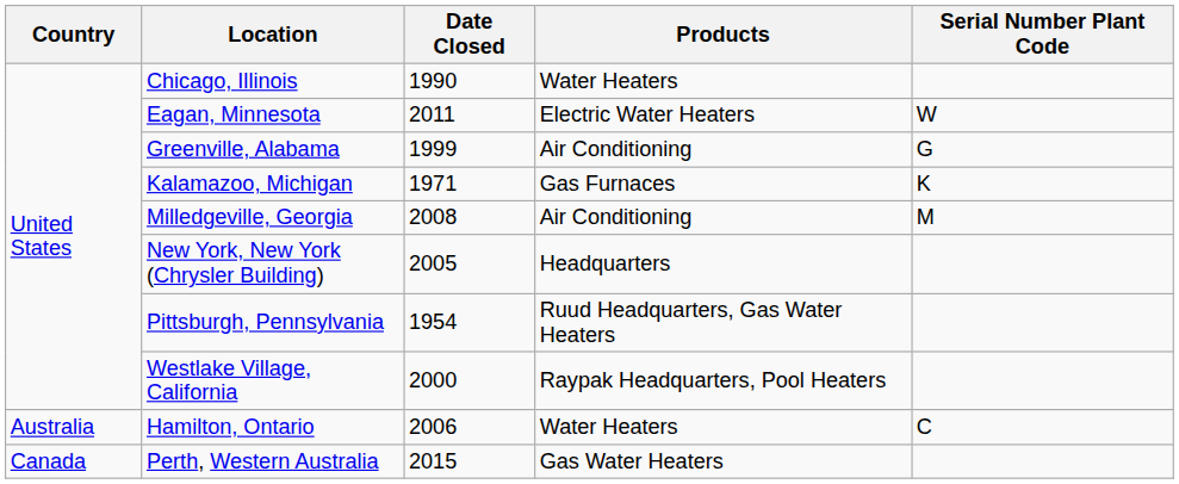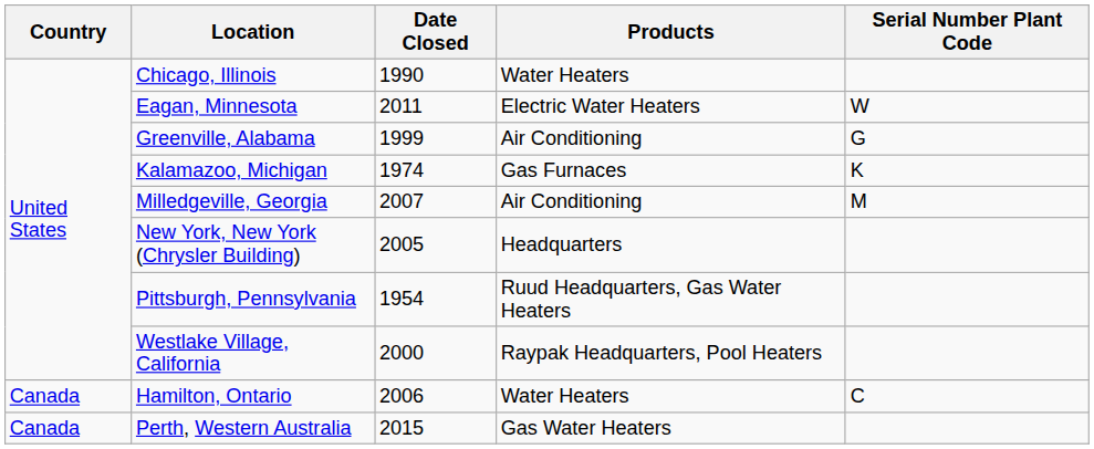Kalamazoo, Michigan | Date Closed: 1971 -> 1974
Milledgeville, Georgia | Date Closed: 2008 -> 2007
Hamilton, Ontario | Country: Australia -> Canada
